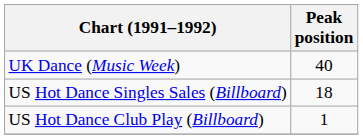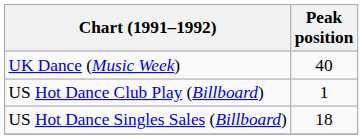rows swapped: US Hot Dance Club Play (Billboard) <-> US Hot Dance Singles Sales (Billboard)
